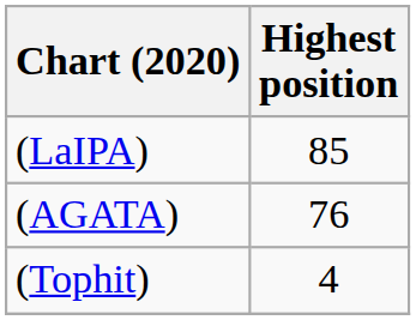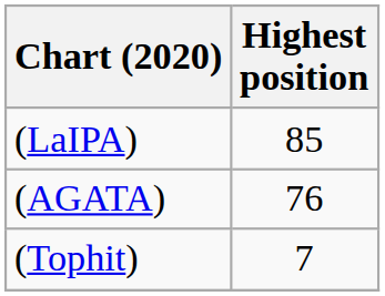(Tophit) | Highest position: 4 -> 7
